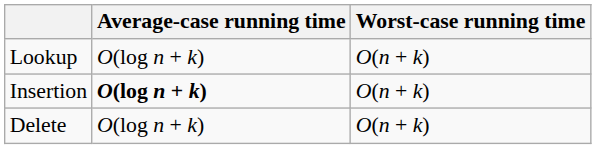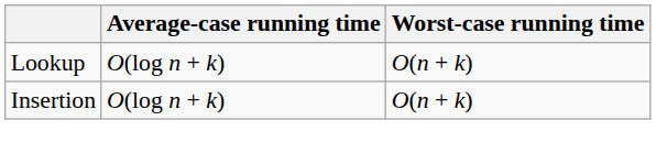Insertion | Average-case running time: bold -> normal
- row: Delete | O(log n + k) | O(n + k)
